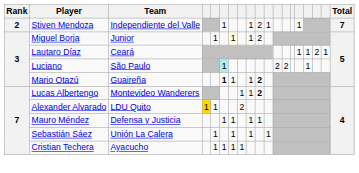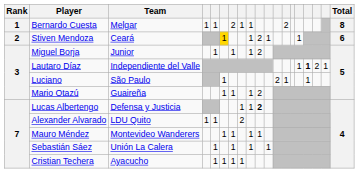+ row: 1 | Bernardo Cuesta | Melgar | 1 | 1 | 2 | 1 | 1 | 2 | 8
Stiven Mendoza | Team: Independiente del Valle -> Ceará
Stiven Mendoza | column 6: no background -> gold background
Stiven Mendoza | Total: 7 -> 6
Miguel Borja | column 7: lightyellow background -> no background
Lautaro Díaz | Team: Ceará -> Independiente del Valle
Lautaro Díaz | column 16: normal -> bold
Luciano | column 6: paleturquoise background -> no background
Luciano | column 13: 2 -> 1
Mario Otazú | column 6: bold -> normal
Mario Otazú | column 10: bold -> normal
Lucas Albertengo | Team: Montevideo Wanderers -> Defensa y Justicia
Alexander Alvarado | column 4: gold background -> no background
Mauro Méndez | Team: Defensa y Justicia -> Montevideo Wanderers
